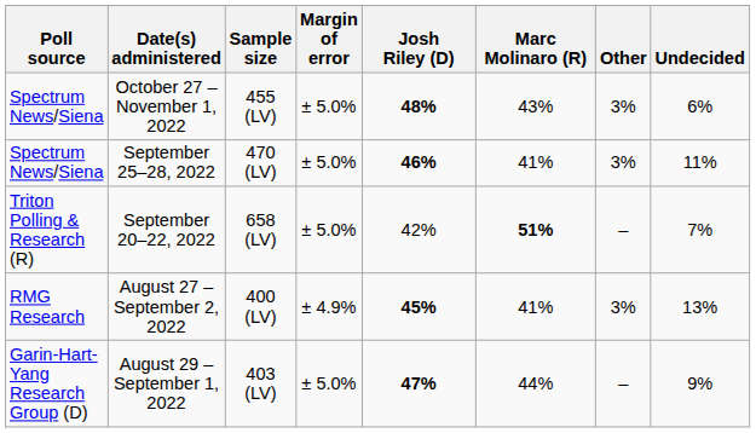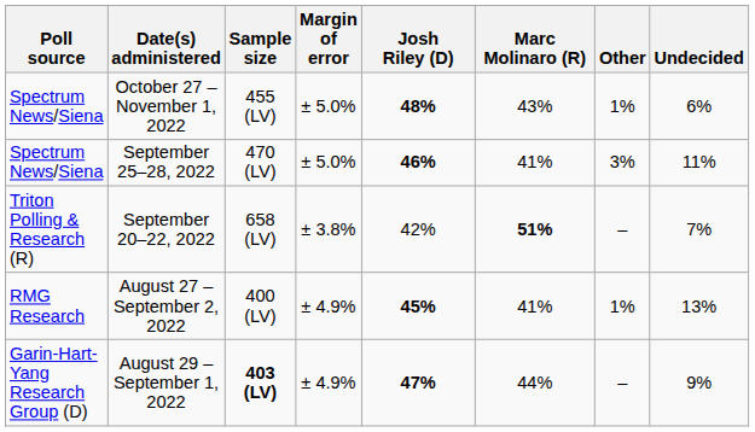October 27 – November 1, 2022 | Other: 3% -> 1%
September 20–22, 2022 | Margin of error: ± 5.0% -> ± 3.8%
August 27 – September 2, 2022 | Other: 3% -> 1%
August 29 – September 1, 2022 | Sample size: normal -> bold
August 29 – September 1, 2022 | Margin of error: ± 5.0% -> ± 4.9%
